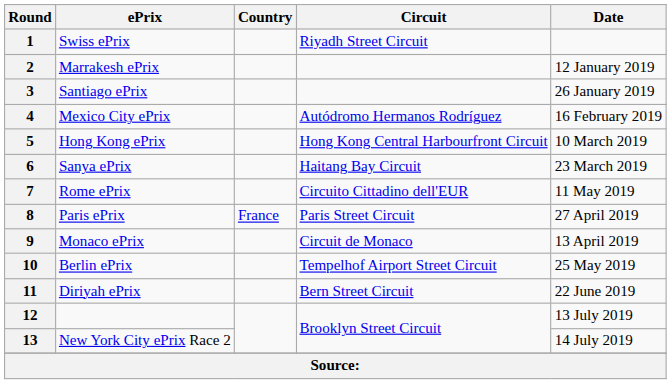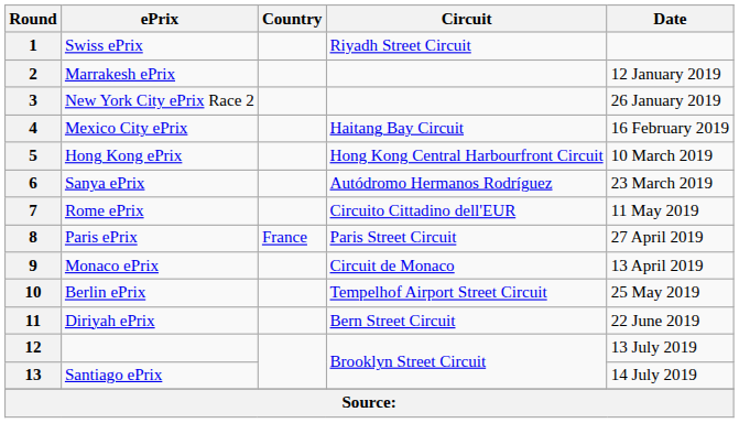3 | ePrix: Santiago ePrix -> New York City ePrix Race 2
4 | Circuit: Autódromo Hermanos Rodríguez -> Haitang Bay Circuit
6 | Circuit: Haitang Bay Circuit -> Autódromo Hermanos Rodríguez
13 | ePrix: New York City ePrix Race 2 -> Santiago ePrix
